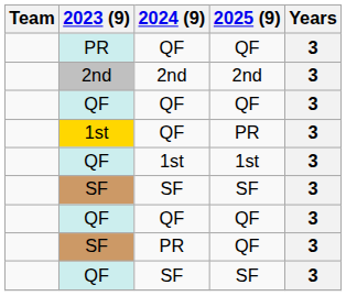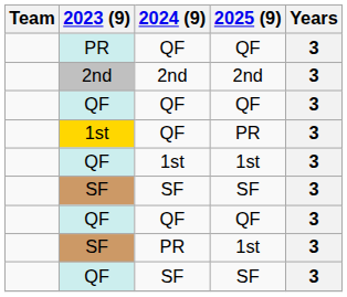SF / PR | 2025 (9): QF -> 1st
